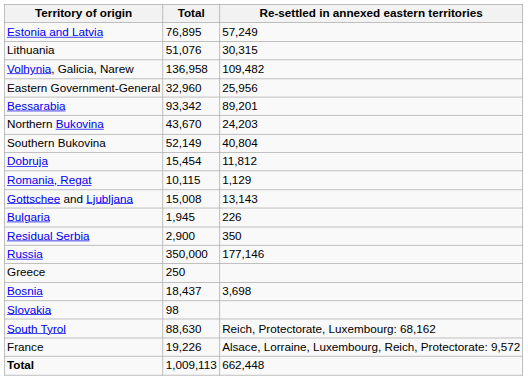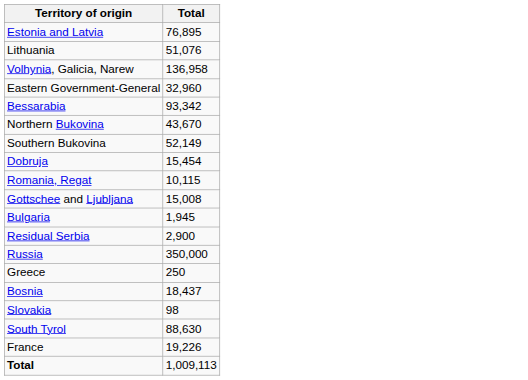- column: Re-settled in annexed eastern territories | 57,249 | 30,315 | 109,482 | 25,956 | 89,201 | 24,203 | 40,804 | 11,812 | 1,129 | 13,143 | 226 | 350 | 177,146 | 3,698 | Reich, Protectorate, Luxembourg: 68,162 | Alsace, Lorraine, Luxembourg, Reich, Protectorate: 9,572 | 662,448
